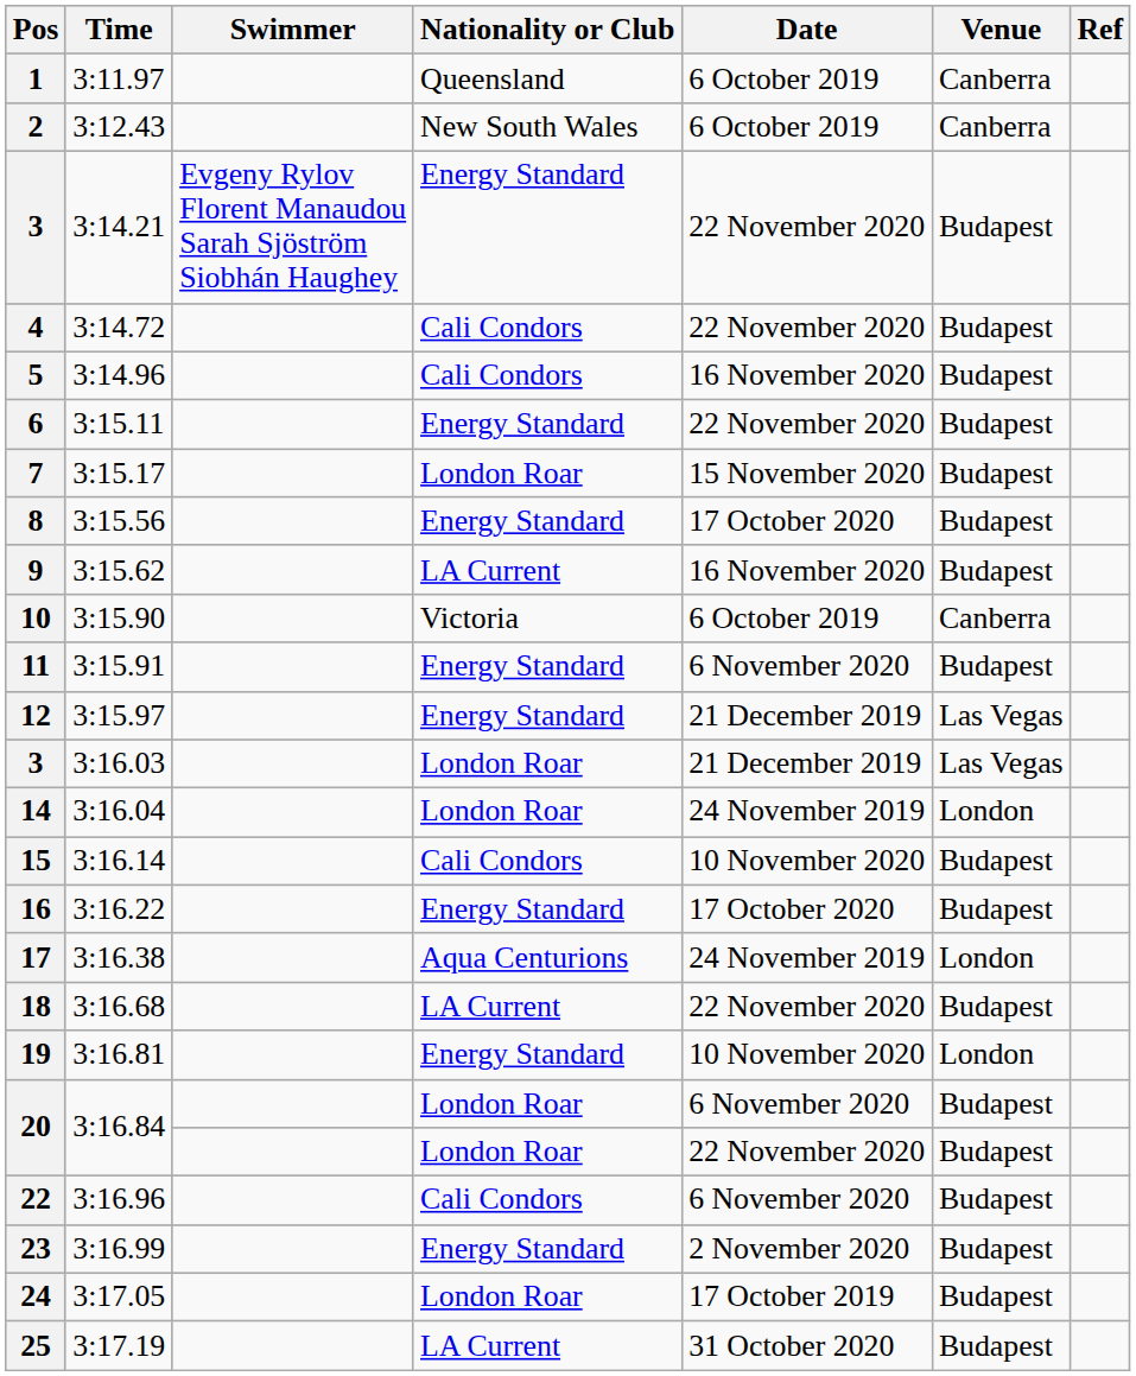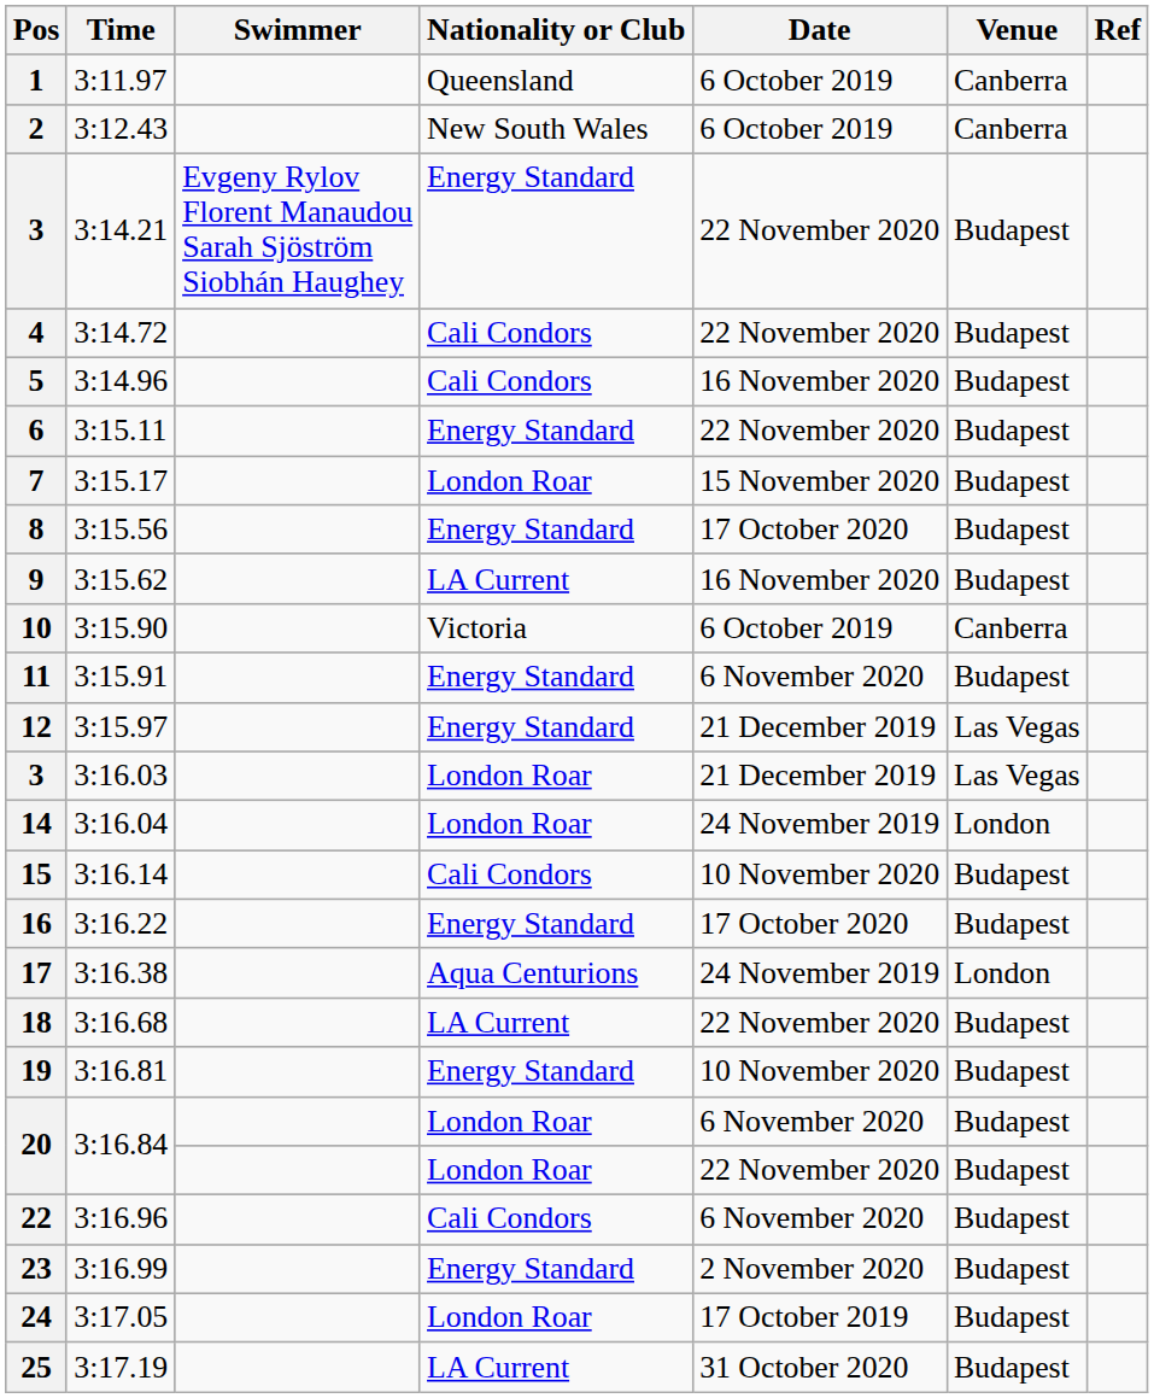19 | Venue: London -> Budapest
